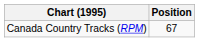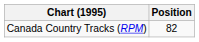Canada Country Tracks (RPM) | Position: 67 -> 82
